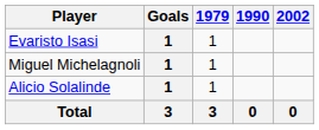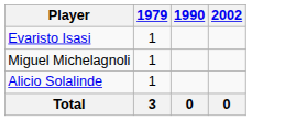- column: Goals | 1 | 1 | 1 | 3
